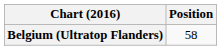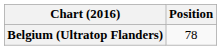Belgium (Ultratop Flanders) | Position: 58 -> 78
